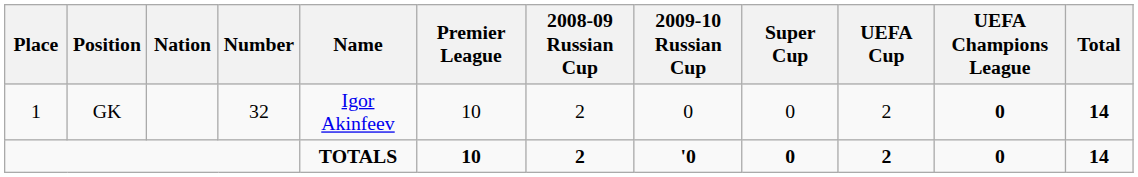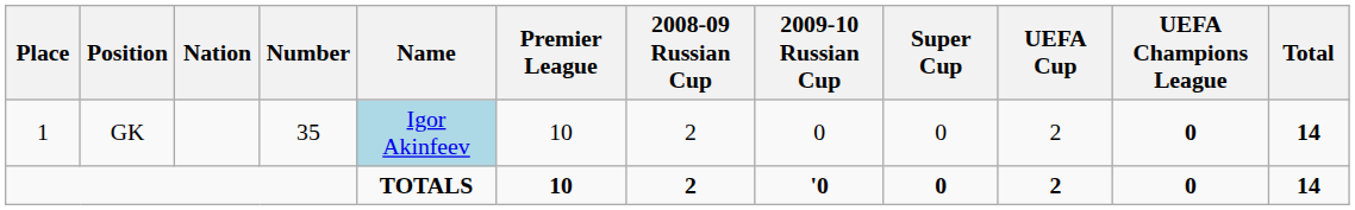GK | Number: 32 -> 35
GK | Name: no background -> lightblue background
